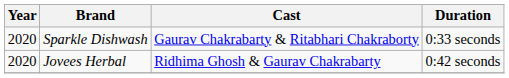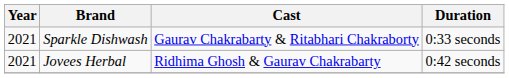Sparkle Dishwash | Year: 2020 -> 2021
Jovees Herbal | Year: 2020 -> 2021
